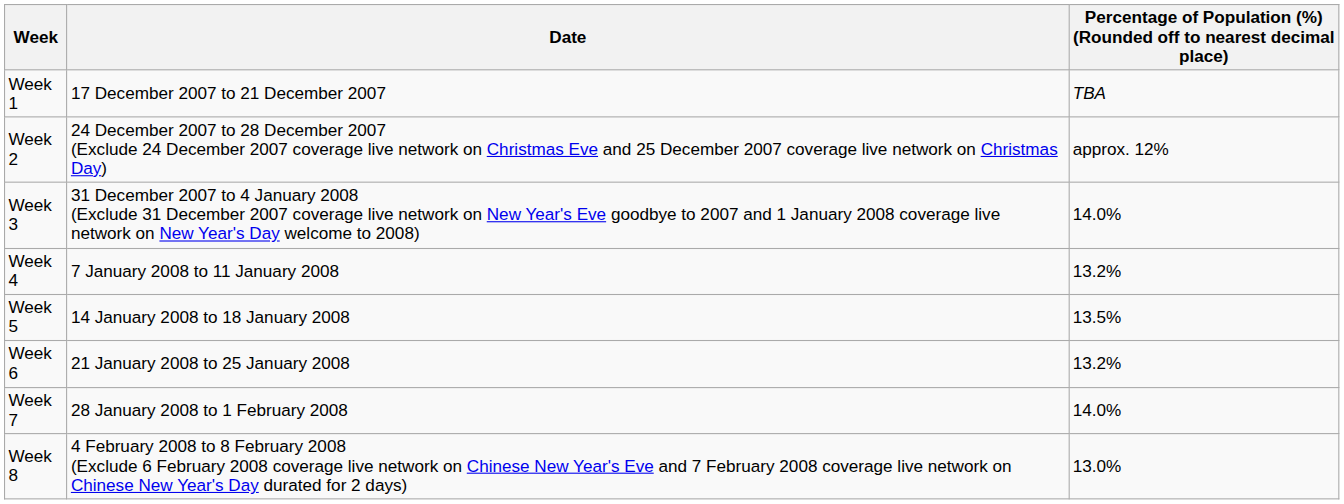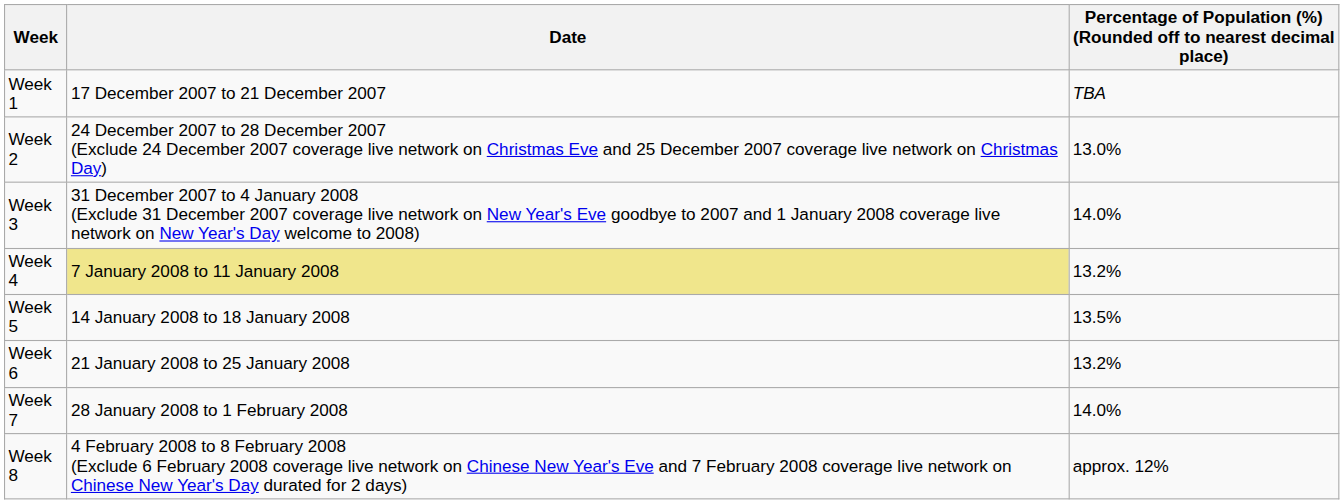Week 2 | column 3: approx. 12% -> 13.0%
Week 4 | Date: no background -> khaki background
Week 8 | column 3: 13.0% -> approx. 12%
